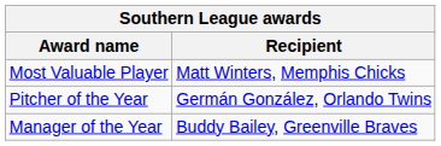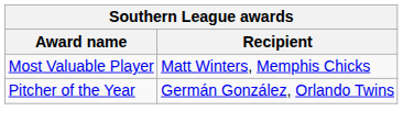- row: Manager of the Year | Buddy Bailey, Greenville Braves
